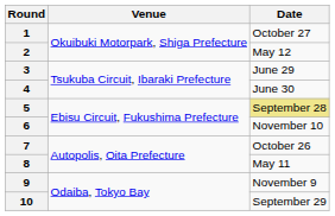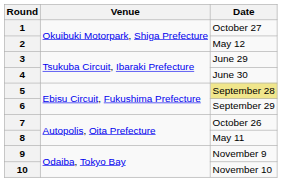6 | Date: November 10 -> September 29
10 | Date: September 29 -> November 10
